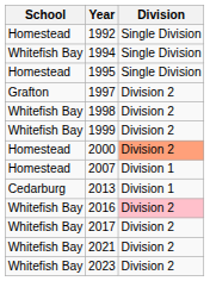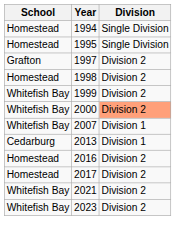- row: Homestead | 1992 | Single Division
1994 | School: Whitefish Bay -> Homestead
1998 | School: Whitefish Bay -> Homestead
2000 | School: Homestead -> Whitefish Bay
2007 | School: Homestead -> Whitefish Bay
2016 | School: Whitefish Bay -> Homestead
2016 | Division: pink background -> no background
2017 | School: Whitefish Bay -> Homestead
